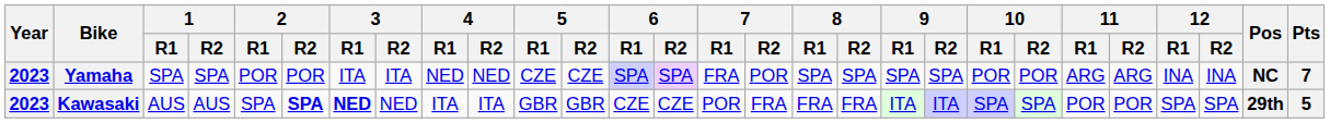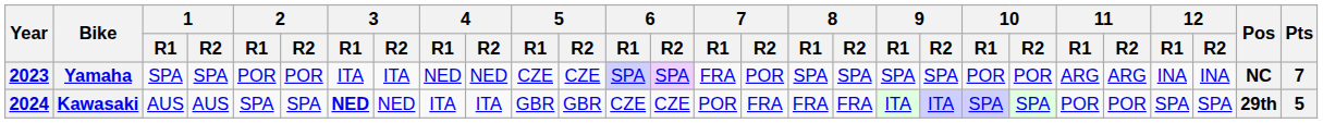Kawasaki | Year: 2023 -> 2024
Kawasaki | 2 / R2: bold -> normal
